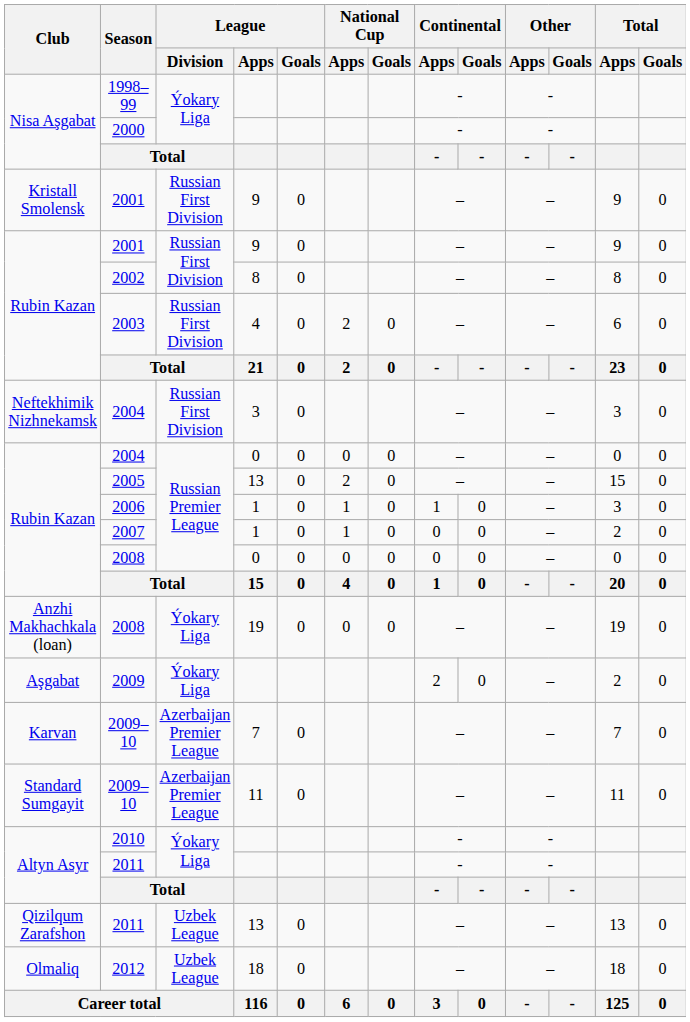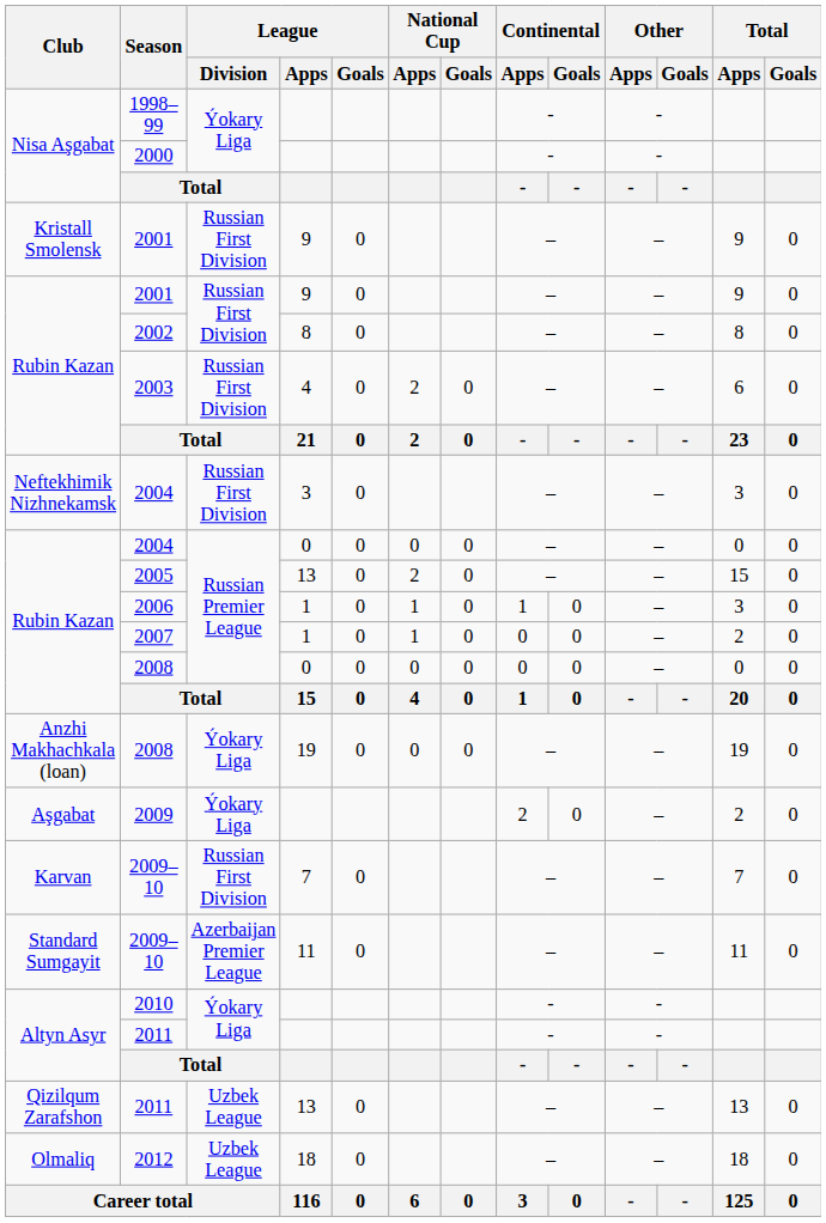Karvan / 2009–10 | League / Division: Azerbaijan Premier League -> Russian First Division
